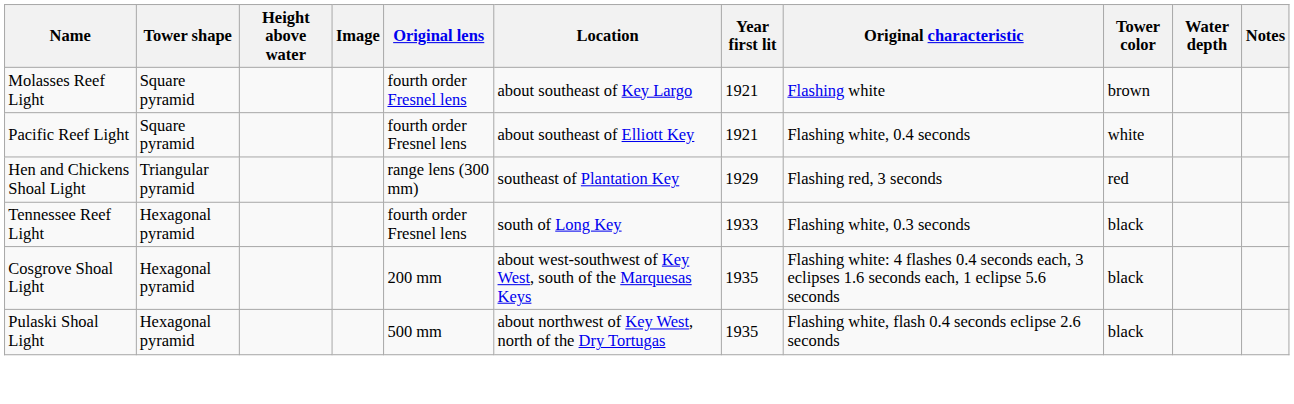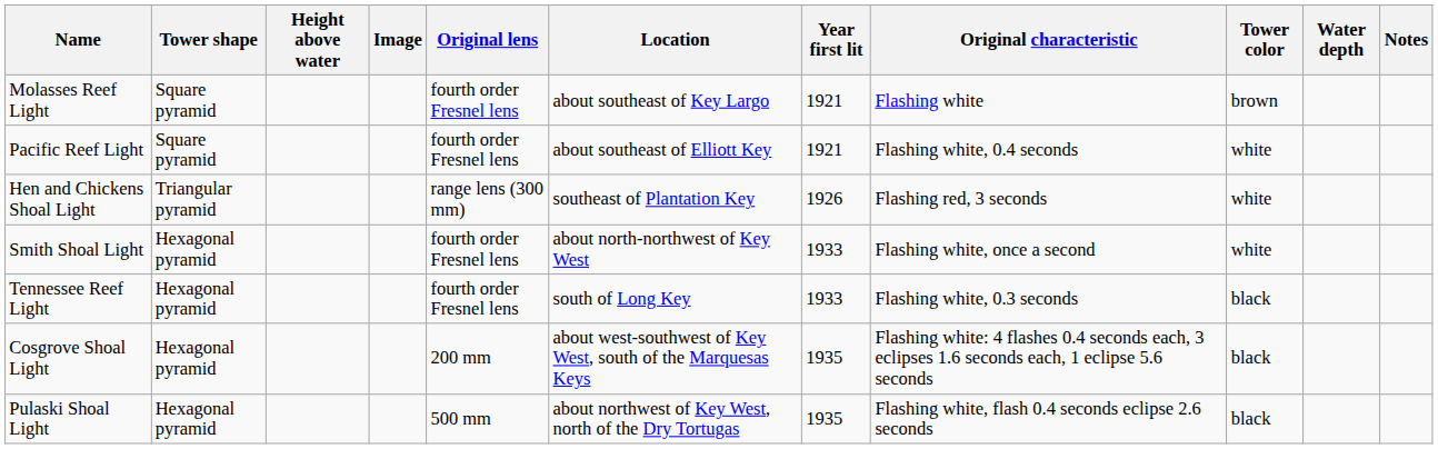Hen and Chickens Shoal Light | Year first lit: 1929 -> 1926
Hen and Chickens Shoal Light | Tower color: red -> white
+ row: Smith Shoal Light | Hexagonal pyramid | fourth order Fresnel lens | about north-northwest of Key West | 1933 | Flashing white, once a second | white
